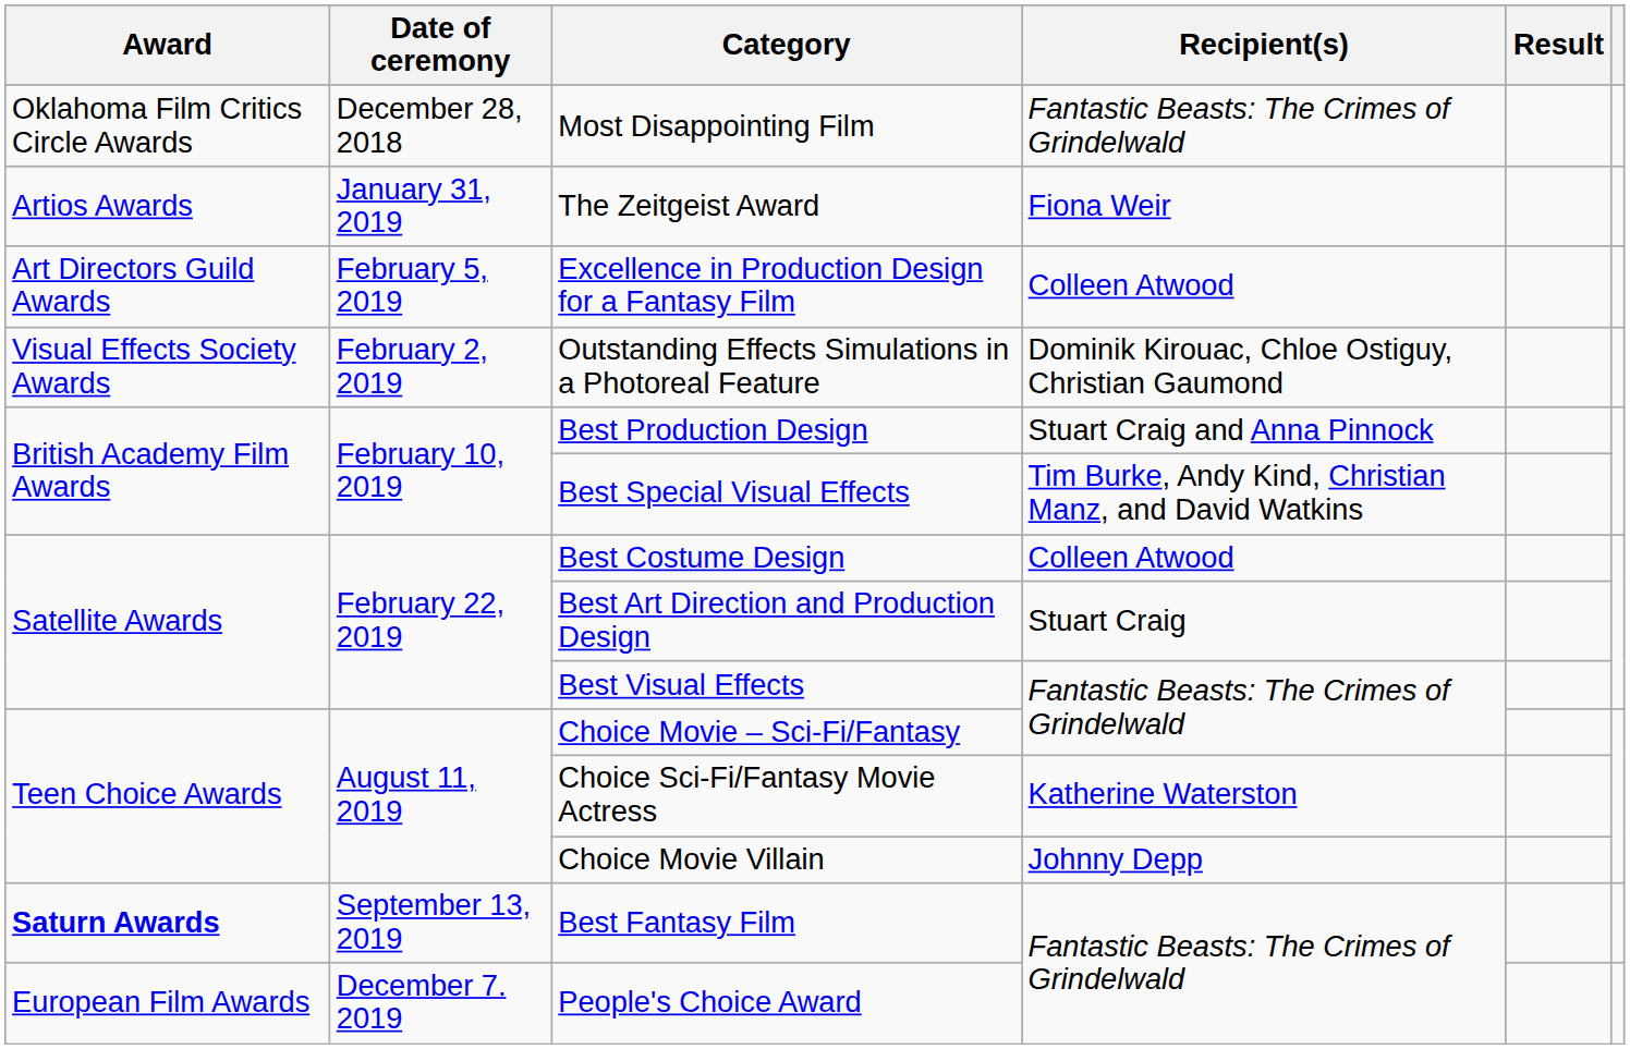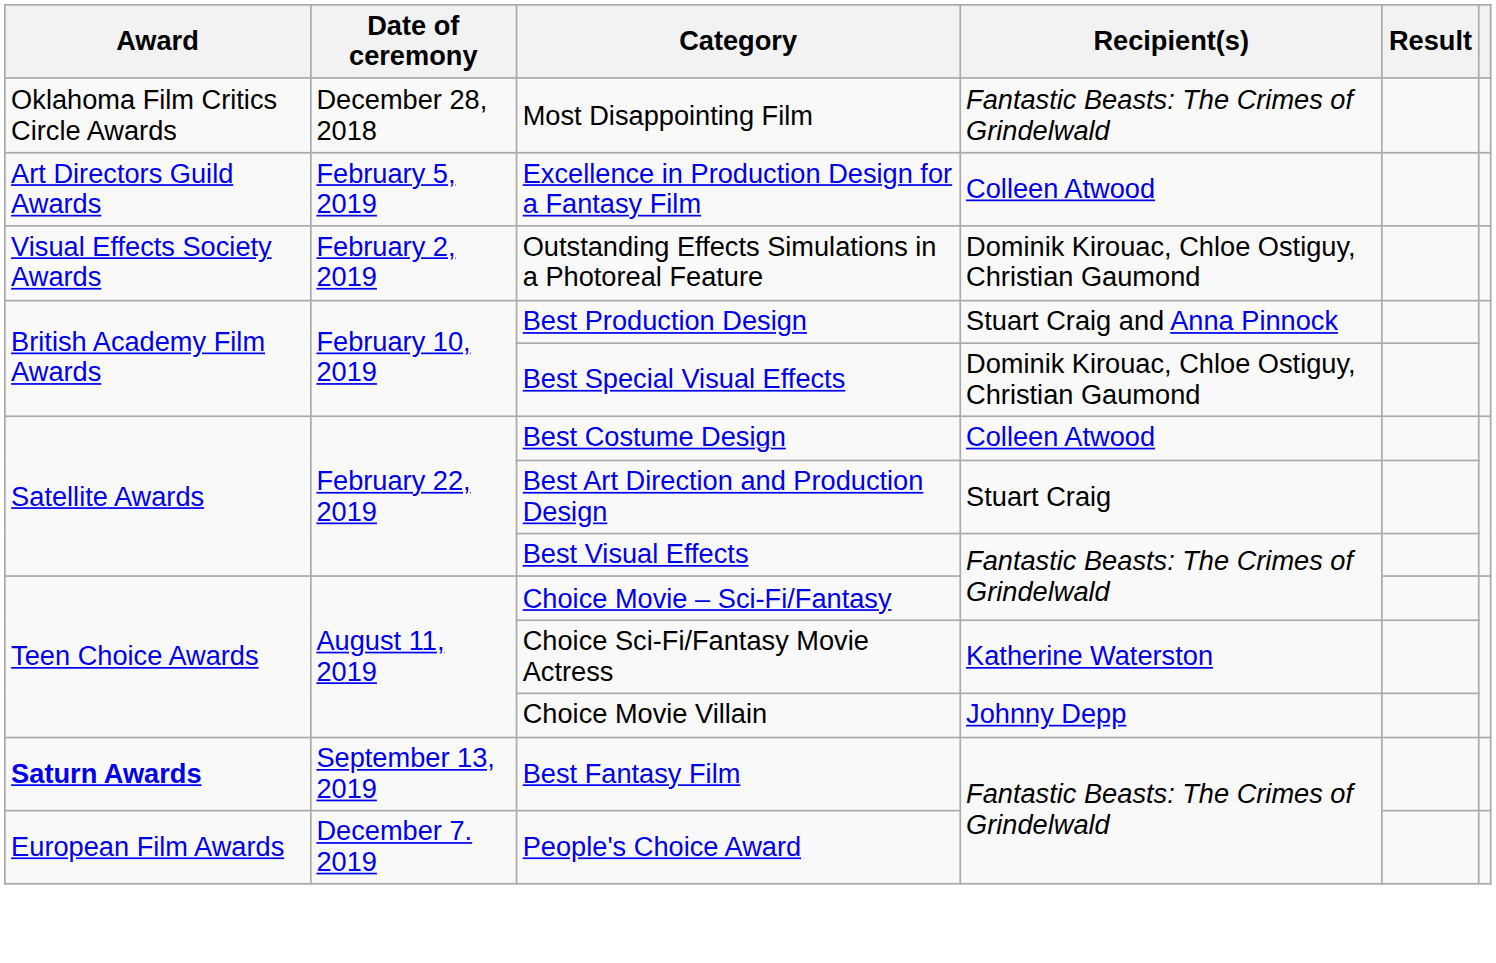- row: Artios Awards | January 31, 2019 | The Zeitgeist Award | Fiona Weir
Best Special Visual Effects | Recipient(s): Tim Burke, Andy Kind, Christian Manz, and David Watkins -> Dominik Kirouac, Chloe Ostiguy, Christian Gaumond
